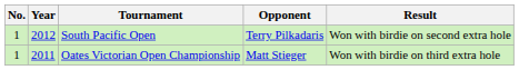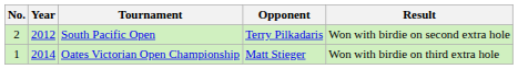South Pacific Open | No.: 1 -> 2
Oates Victorian Open Championship | Year: 2011 -> 2014
